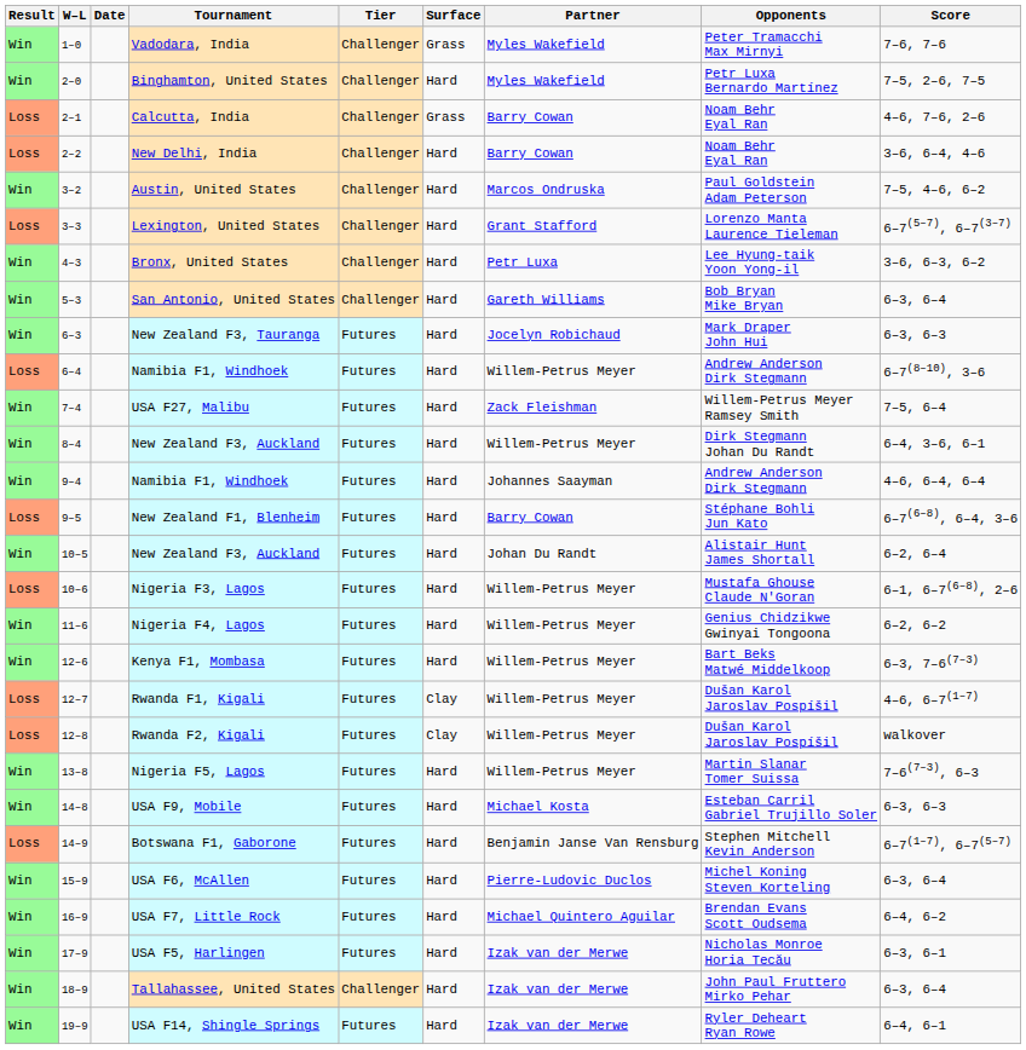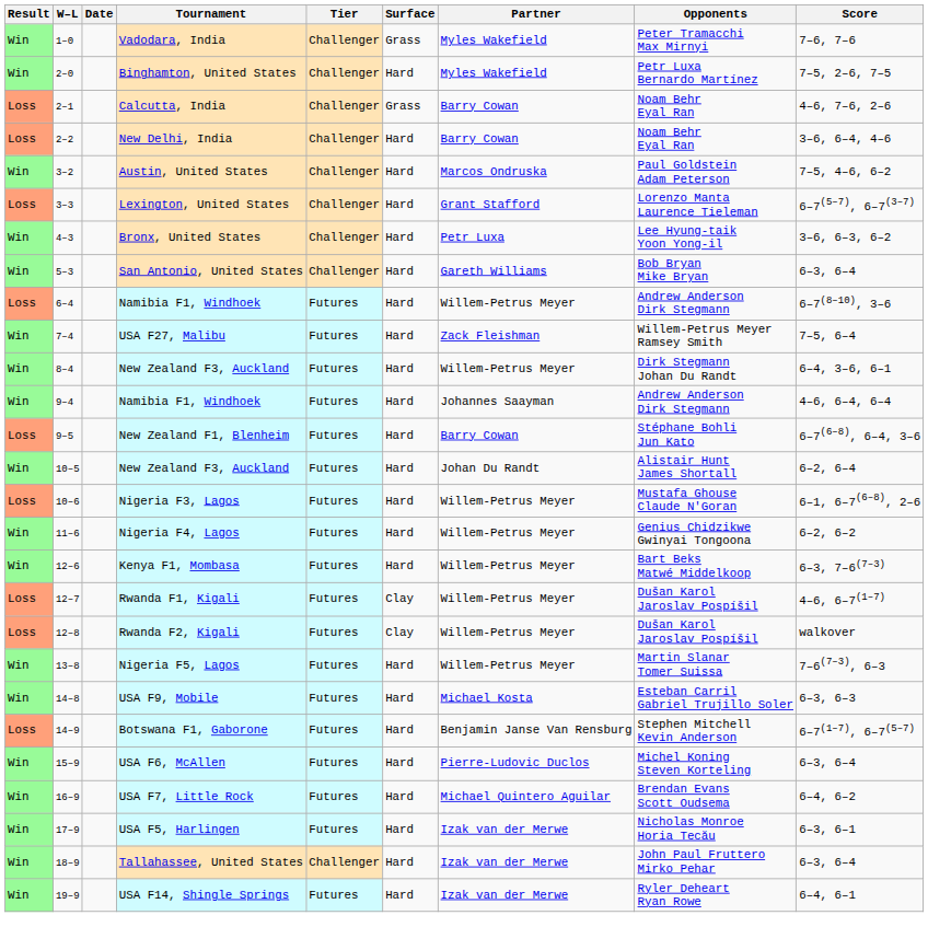- row: Win | 6–3 | New Zealand F3, Tauranga | Futures | Hard | Jocelyn Robichaud | Mark Draper John Hui | 6–3, 6–3
